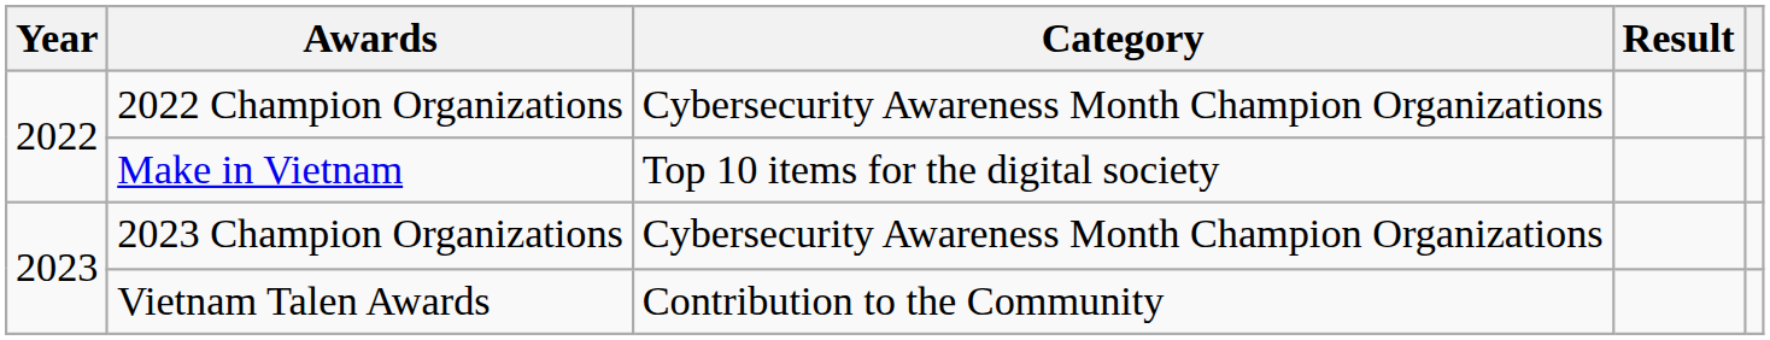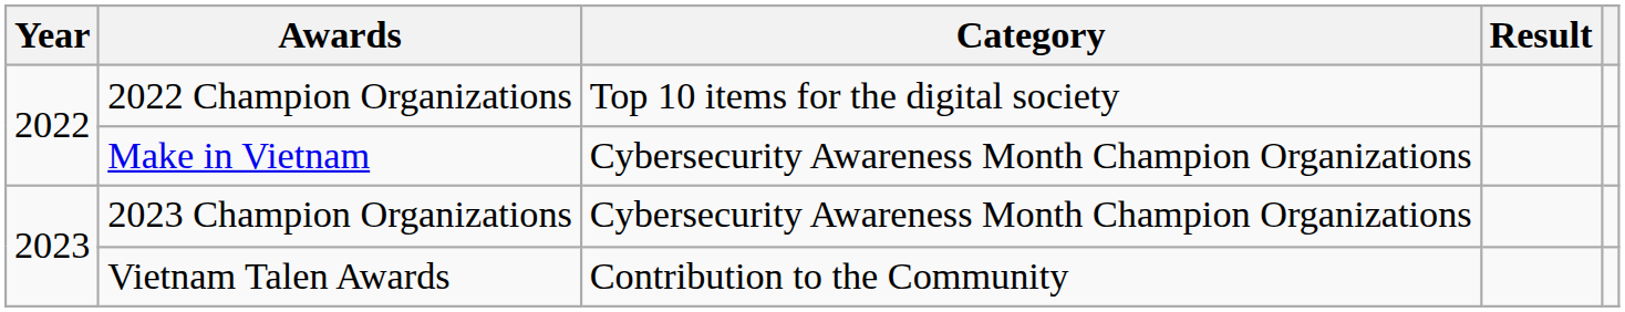2022 Champion Organizations | Category: Cybersecurity Awareness Month Champion Organizations -> Top 10 items for the digital society
Make in Vietnam | Category: Top 10 items for the digital society -> Cybersecurity Awareness Month Champion Organizations
